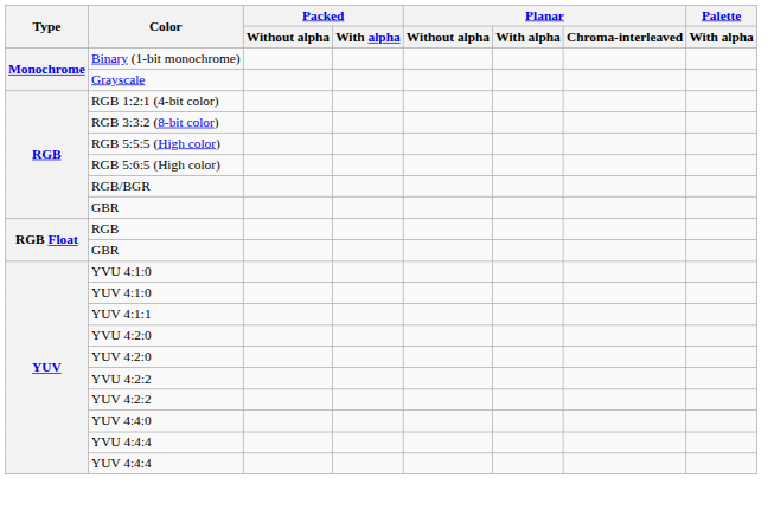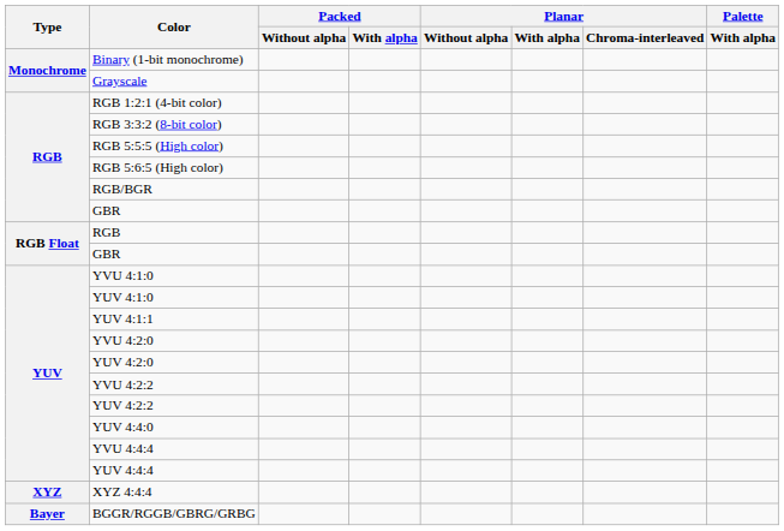+ row: XYZ | XYZ 4:4:4
+ row: Bayer | BGGR/RGGB/GBRG/GRBG
